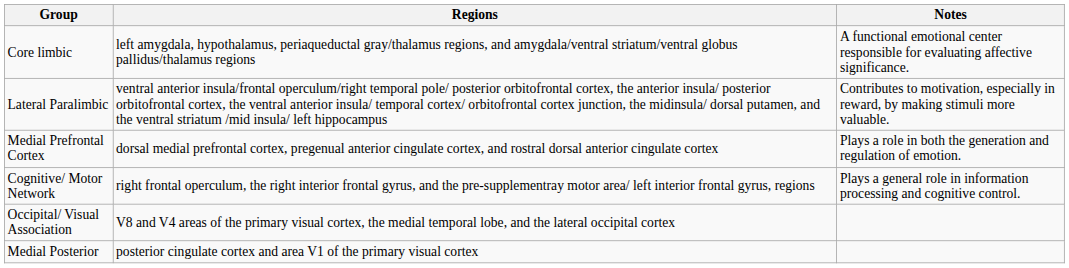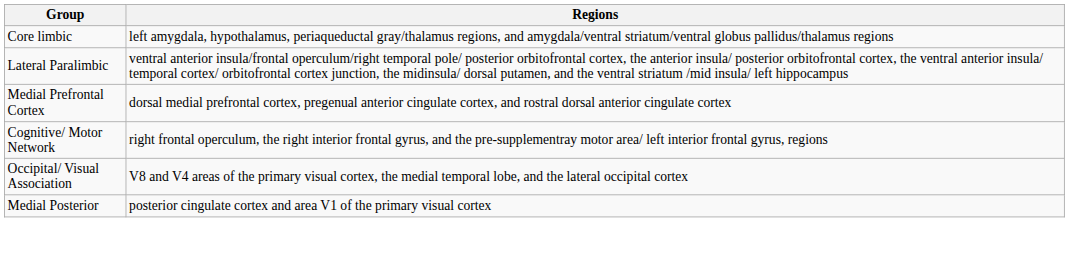- column: Notes | A functional emotional center responsible for evaluating affective significance. | Contributes to motivation, especially in reward, by making stimuli more valuable. | Plays a role in both the generation and regulation of emotion. | Plays a general role in information processing and cognitive control.
